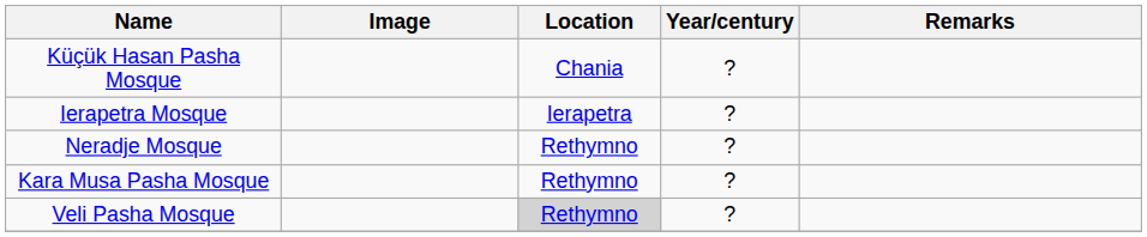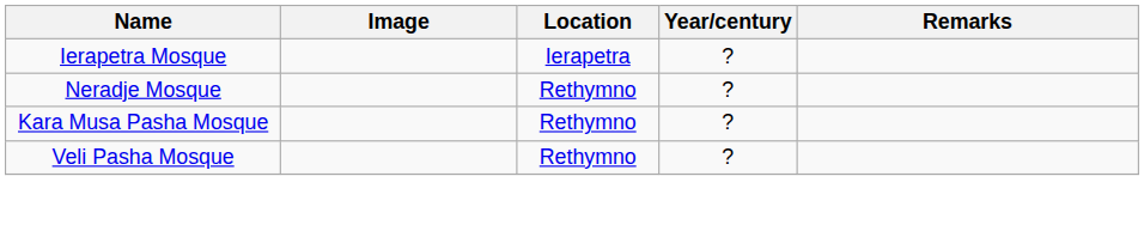- row: Küçük Hasan Pasha Mosque | Chania | ?
Veli Pasha Mosque | Location: lightgrey background -> no background
